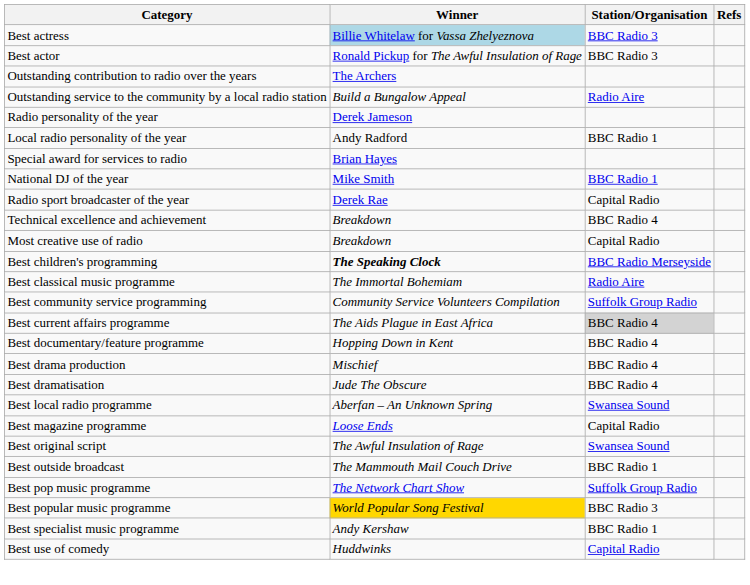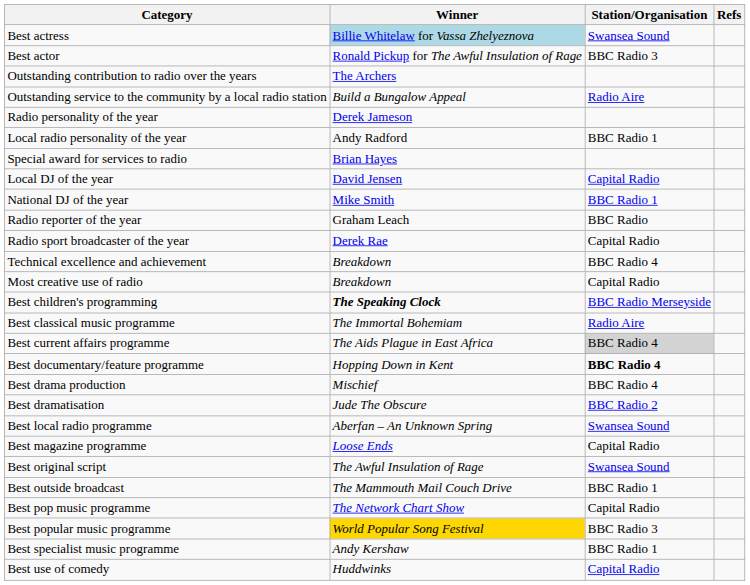Best actress | Station/Organisation: BBC Radio 3 -> Swansea Sound
+ row: Local DJ of the year | David Jensen | Capital Radio
+ row: Radio reporter of the year | Graham Leach | BBC Radio
- row: Best community service programming | Community Service Volunteers Compilation | Suffolk Group Radio
Best documentary/feature programme | Station/Organisation: normal -> bold
Best dramatisation | Station/Organisation: BBC Radio 4 -> BBC Radio 2
Best pop music programme | Station/Organisation: Suffolk Group Radio -> Capital Radio
